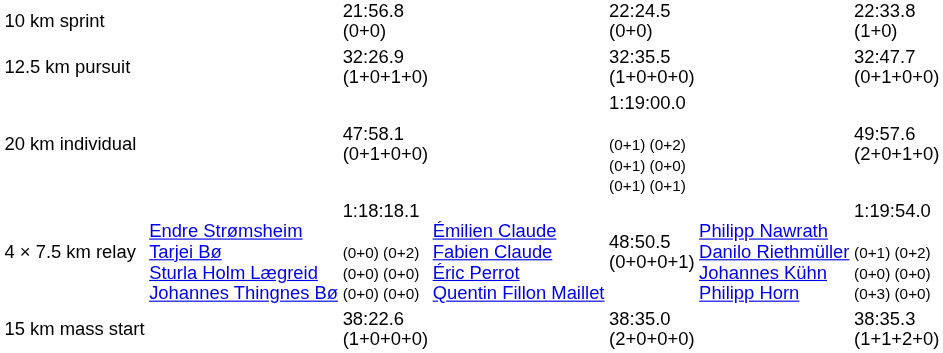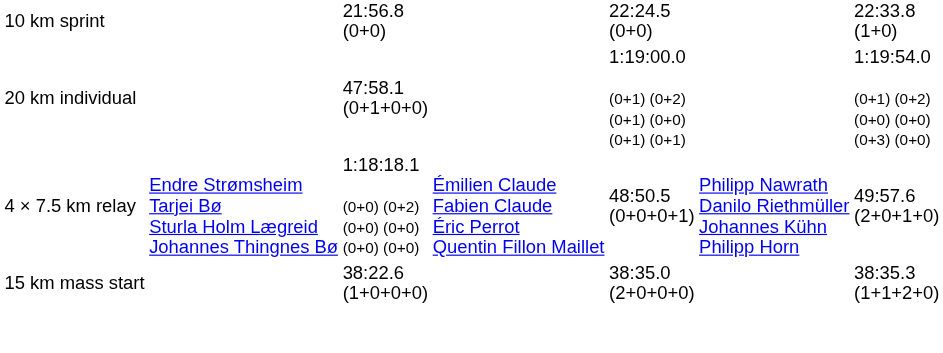- row: 12.5 km pursuit | 32:26.9 (1+0+1+0) | 32:35.5 (1+0+0+0) | 32:47.7 (0+1+0+0)
20 km individual | column 7: 49:57.6 (2+0+1+0) -> 1:19:54.0 (0+1) (0+2) (0+0) (0+0) (0+3) (0+0)
4 × 7.5 km relay | column 7: 1:19:54.0 (0+1) (0+2) (0+0) (0+0) (0+3) (0+0) -> 49:57.6 (2+0+1+0)
